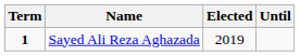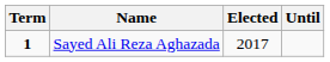Sayed Ali Reza Aghazada | Elected: 2019 -> 2017
